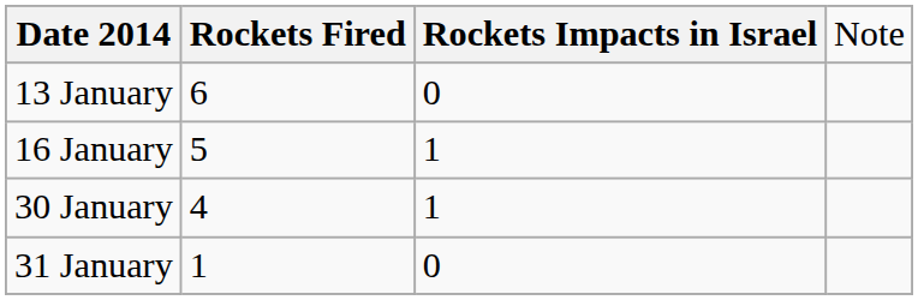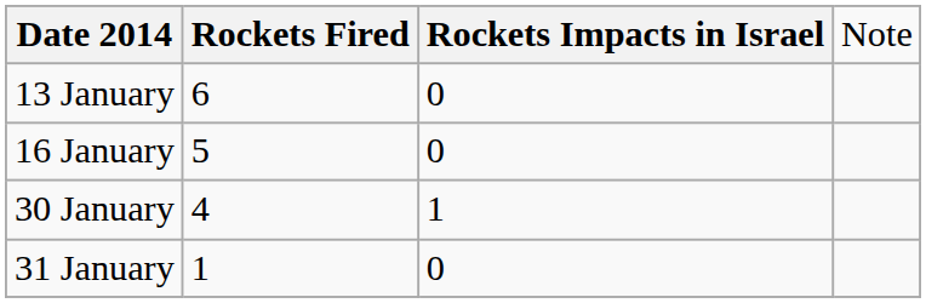16 January | column 3: 1 -> 0
